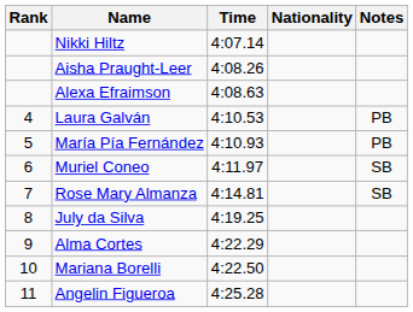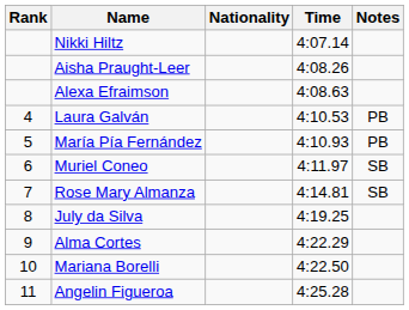columns swapped: Nationality <-> Time
